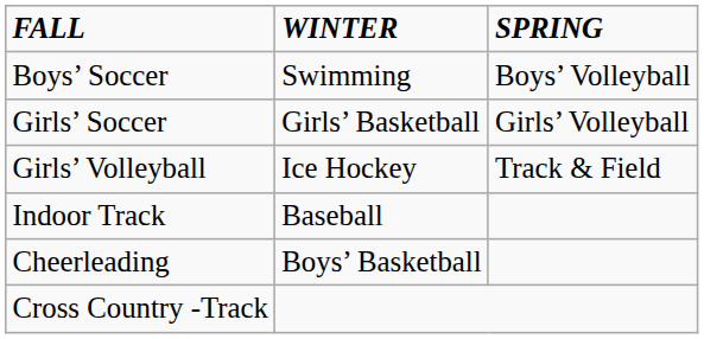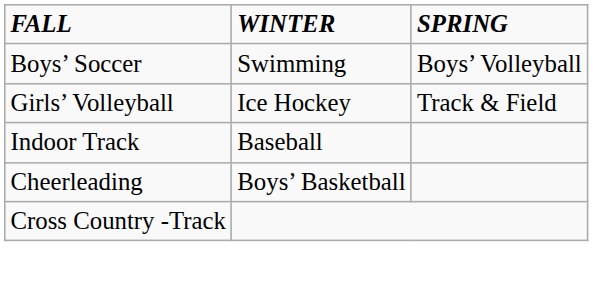- row: Girls’ Soccer | Girls’ Basketball | Girls’ Volleyball
